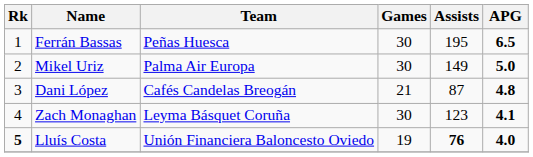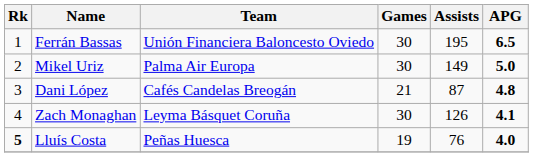Ferrán Bassas | Team: Peñas Huesca -> Unión Financiera Baloncesto Oviedo
Zach Monaghan | Assists: 123 -> 126
Lluís Costa | Team: Unión Financiera Baloncesto Oviedo -> Peñas Huesca
Lluís Costa | Assists: bold -> normal
